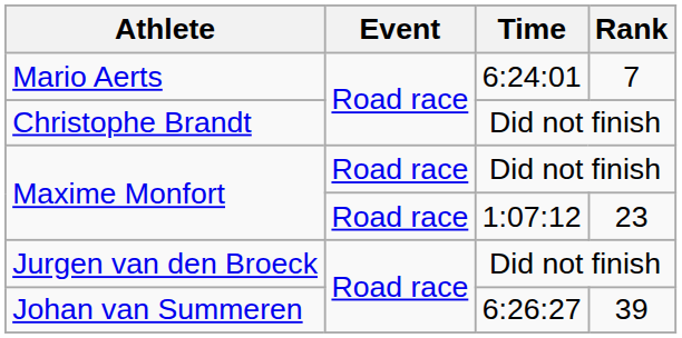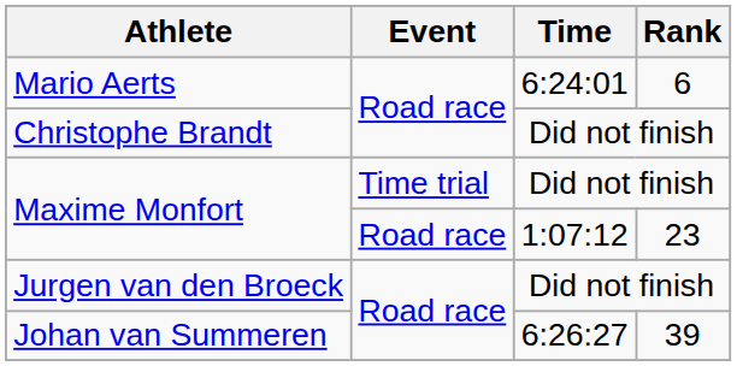Mario Aerts | Rank: 7 -> 6
Maxime Monfort / Did not finish | Event: Road race -> Time trial
